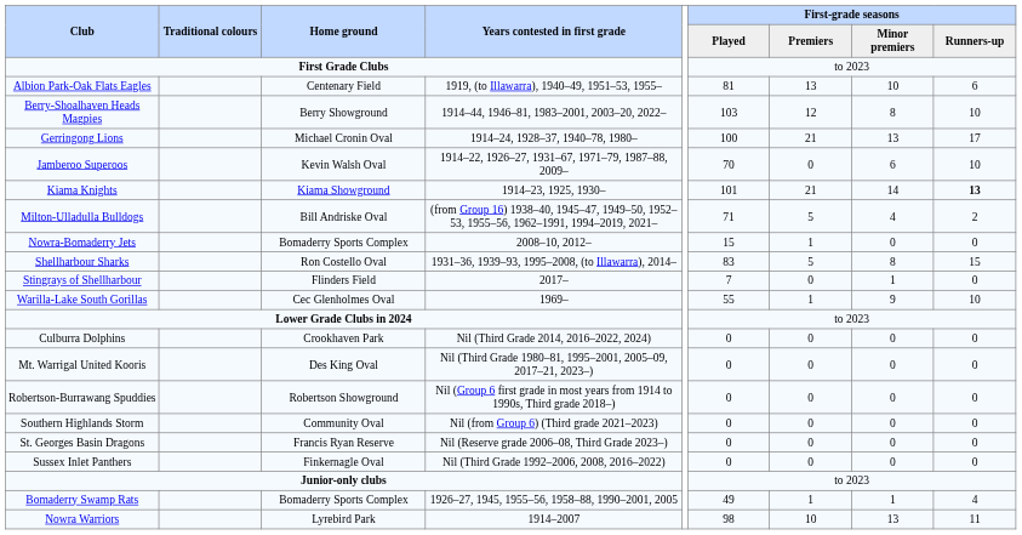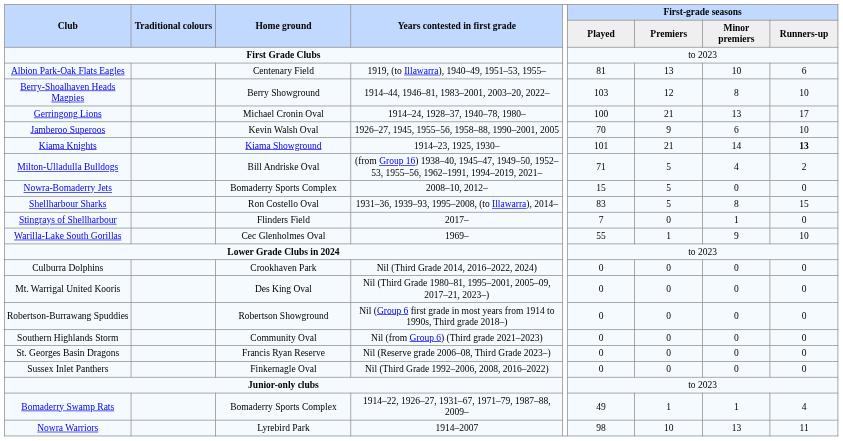Jamberoo Superoos | Years contested in first grade: 1914–22, 1926–27, 1931–67, 1971–79, 1987–88, 2009– -> 1926–27, 1945, 1955–56, 1958–88, 1990–2001, 2005
Jamberoo Superoos | First-grade seasons / Premiers: 0 -> 9
Nowra-Bomaderry Jets | First-grade seasons / Premiers: 1 -> 5
Bomaderry Swamp Rats | Years contested in first grade: 1926–27, 1945, 1955–56, 1958–88, 1990–2001, 2005 -> 1914–22, 1926–27, 1931–67, 1971–79, 1987–88, 2009–
